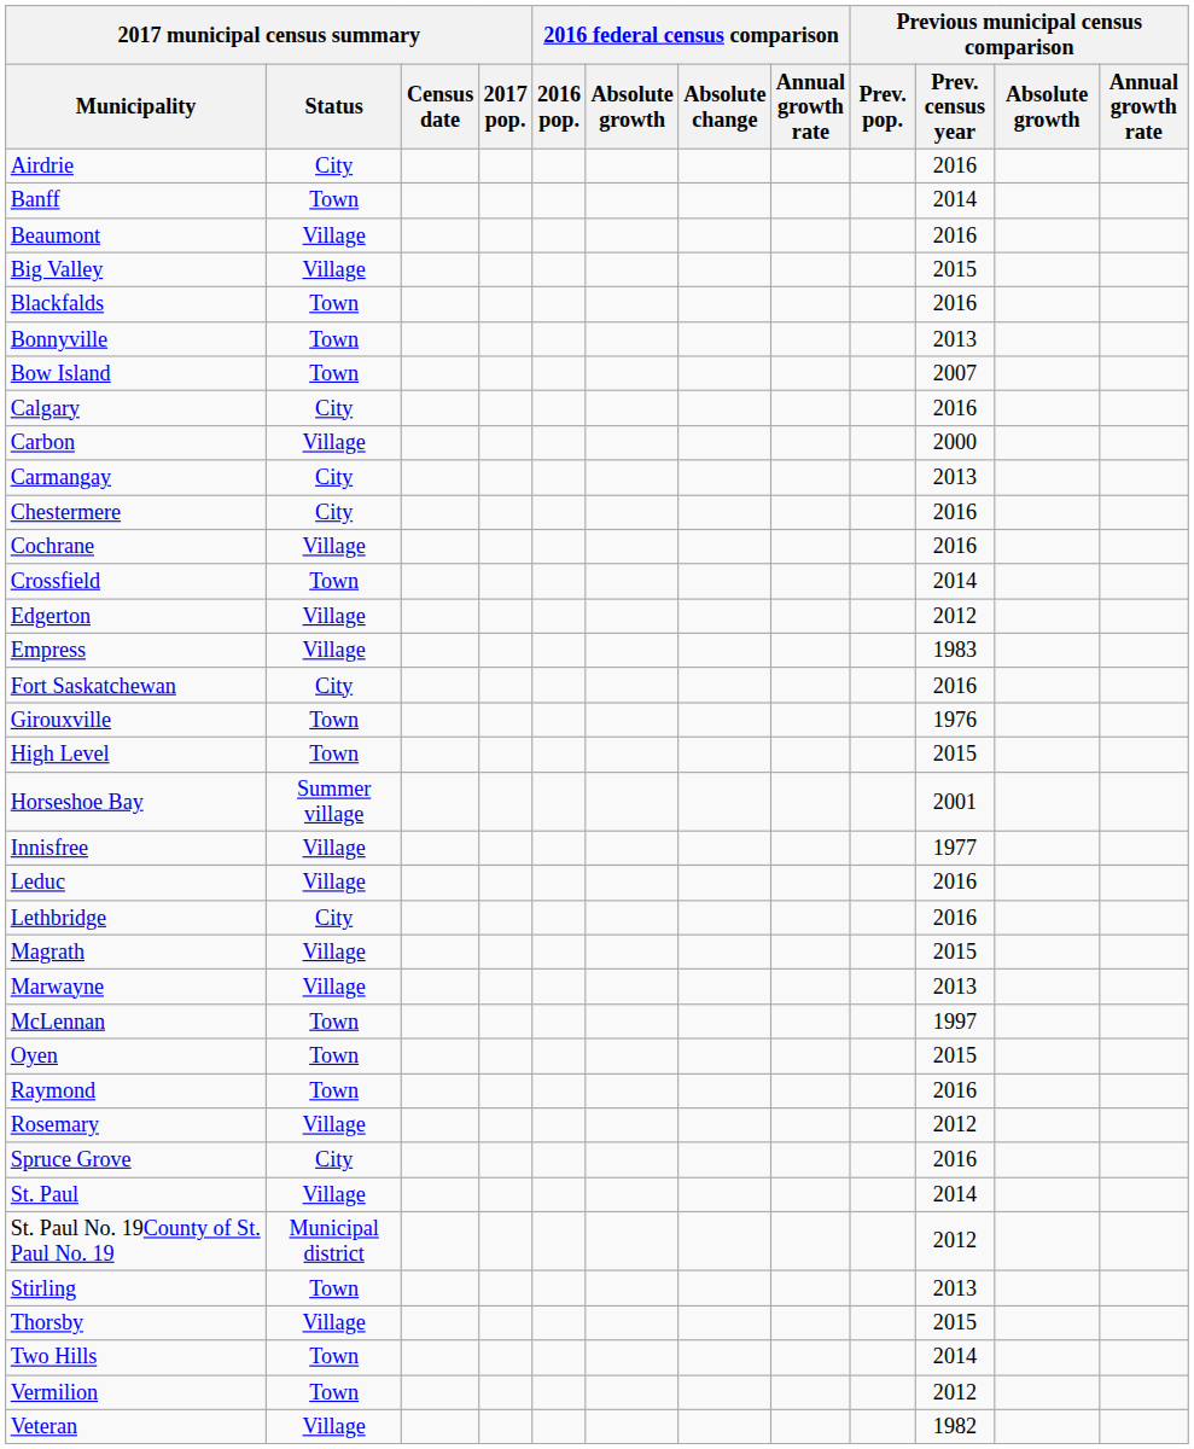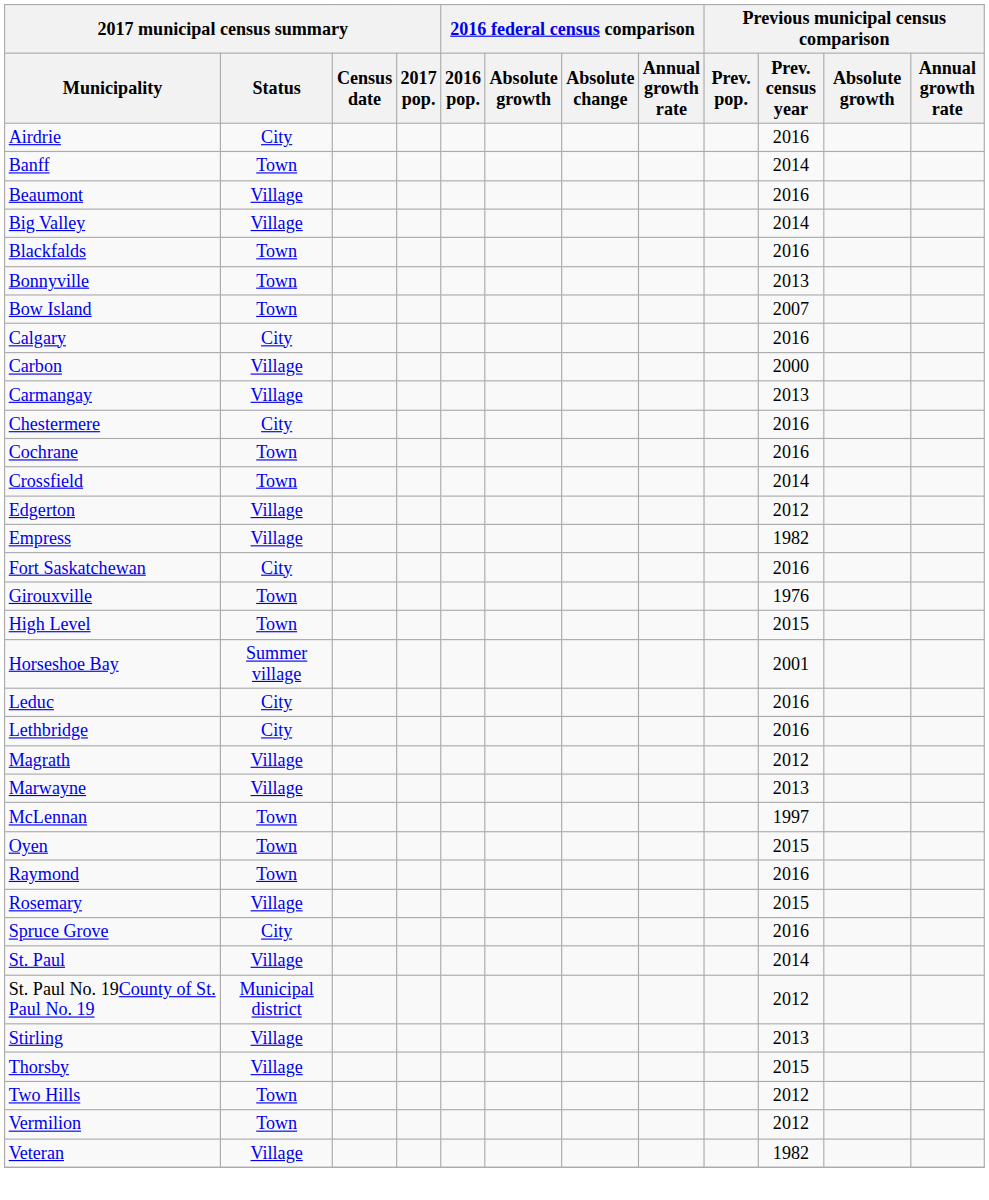Big Valley | Previous municipal census comparison / Prev. census year: 2015 -> 2014
Carmangay | 2017 municipal census summary / Status: City -> Village
Cochrane | 2017 municipal census summary / Status: Village -> Town
Empress | Previous municipal census comparison / Prev. census year: 1983 -> 1982
- row: Innisfree | Village | 1977
Leduc | 2017 municipal census summary / Status: Village -> City
Magrath | Previous municipal census comparison / Prev. census year: 2015 -> 2012
Rosemary | Previous municipal census comparison / Prev. census year: 2012 -> 2015
Stirling | 2017 municipal census summary / Status: Town -> Village
Two Hills | Previous municipal census comparison / Prev. census year: 2014 -> 2012
